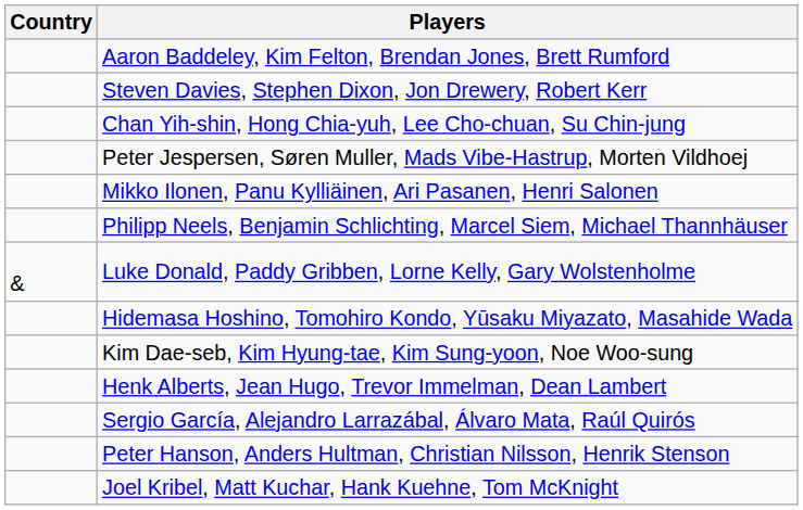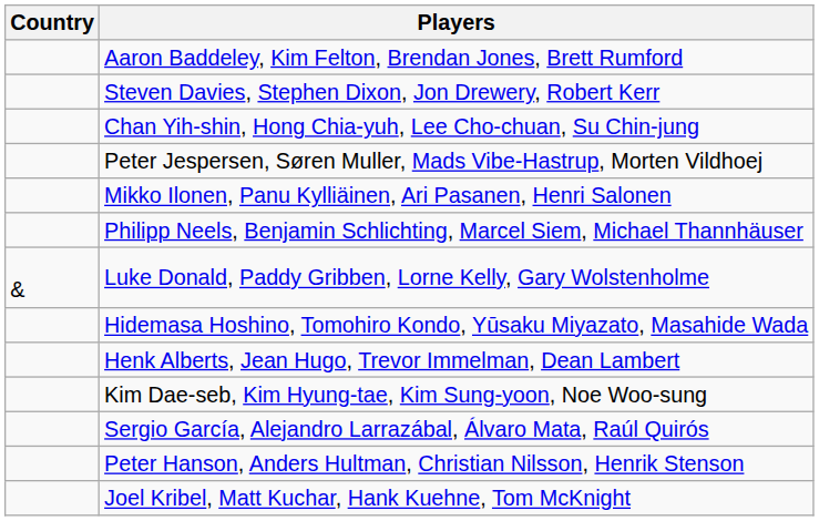rows swapped: Henk Alberts, Jean Hugo, Trevor Immelman, Dean Lambert <-> Kim Dae-seb, Kim Hyung-tae, Kim Sung-yoon, Noe Woo-sung
